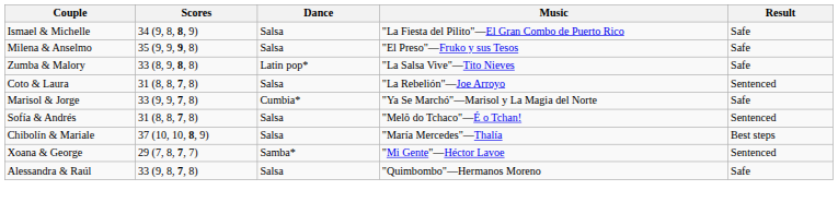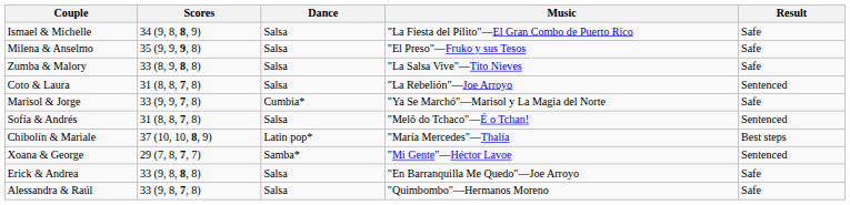Zumba & Malory | Dance: Latin pop* -> Salsa
Chibolín & Mariale | Dance: Salsa -> Latin pop*
+ row: Erick & Andrea | 33 (9, 8, 8, 8) | Salsa | "En Barranquilla Me Quedo"—Joe Arroyo | Safe
